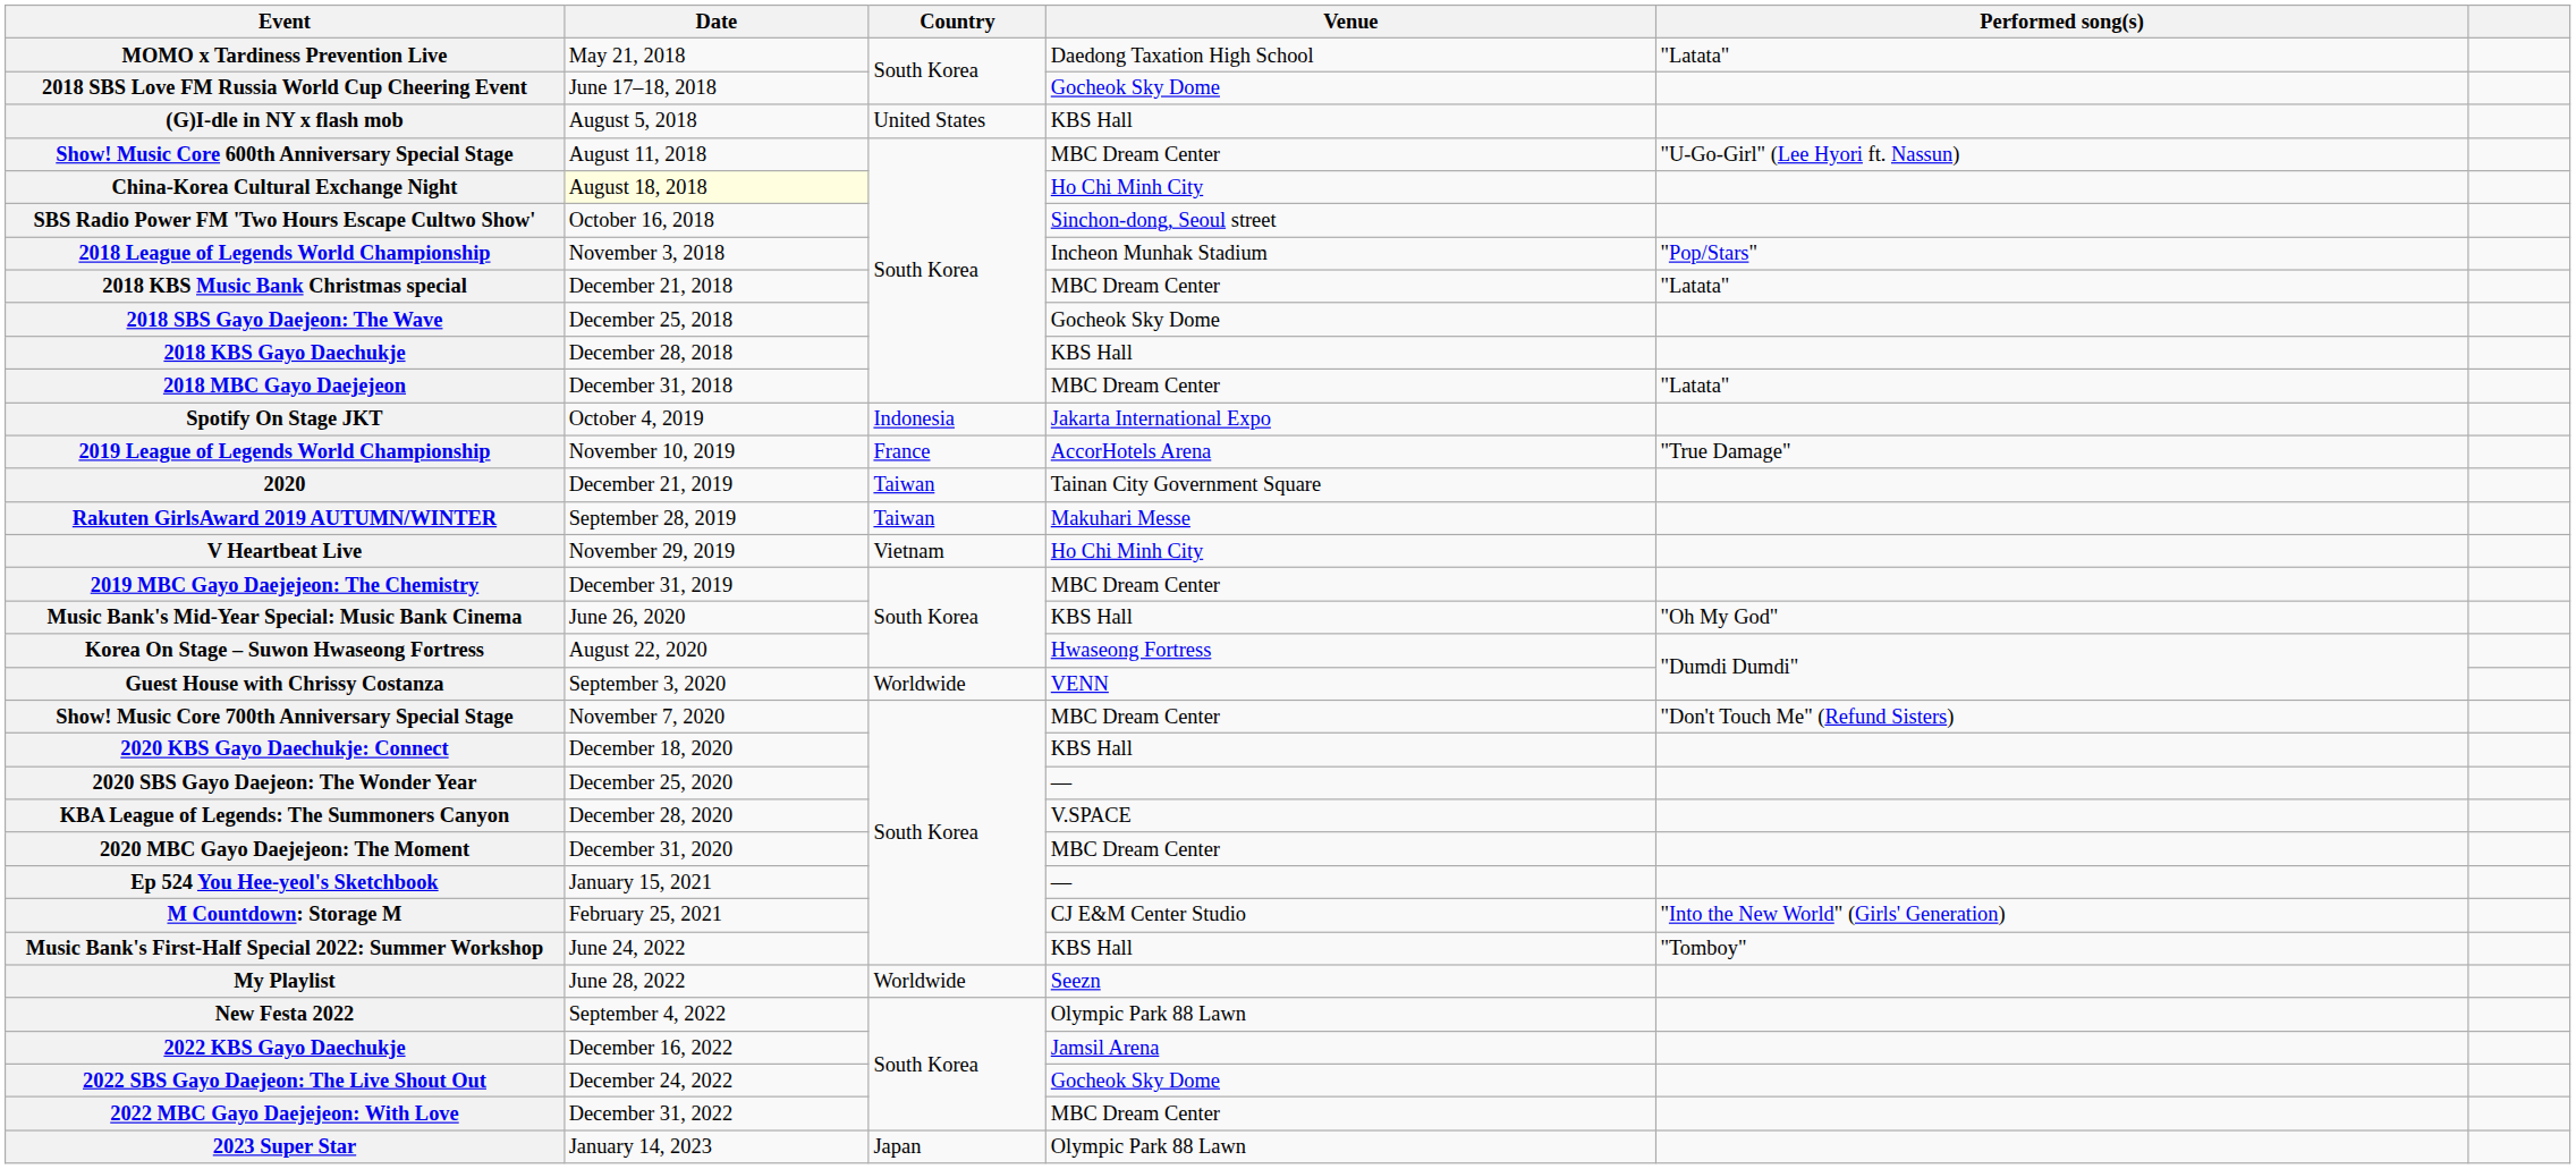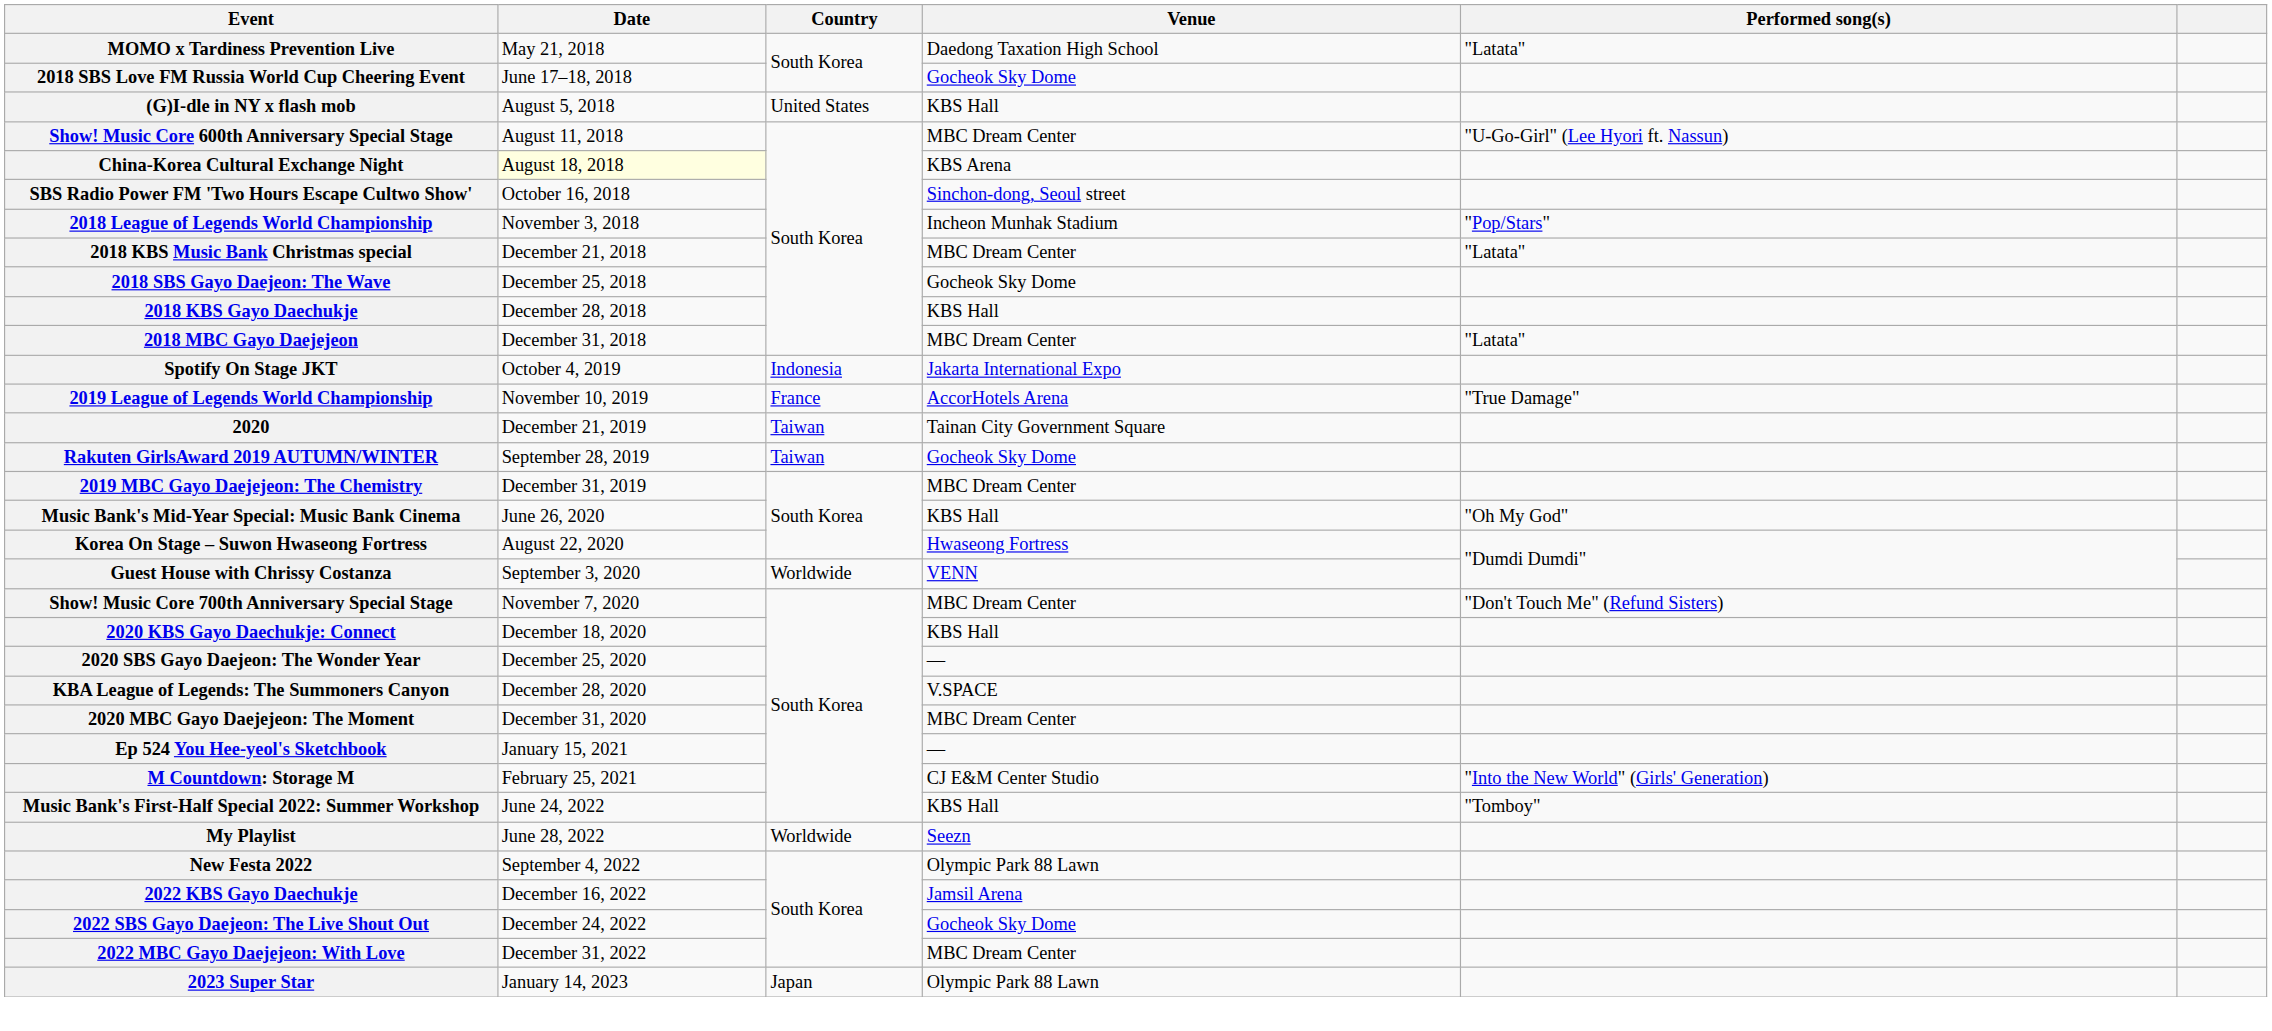China-Korea Cultural Exchange Night | Venue: Ho Chi Minh City -> KBS Arena
Rakuten GirlsAward 2019 AUTUMN/WINTER | Venue: Makuhari Messe -> Gocheok Sky Dome
- row: V Heartbeat Live | November 29, 2019 | Vietnam | Ho Chi Minh City
